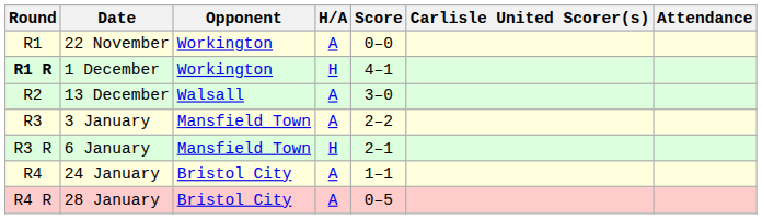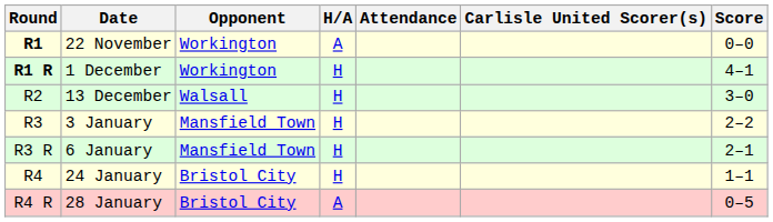columns swapped: Score <-> Attendance
22 November | Round: normal -> bold
13 December | H/A: A -> H
3 January | H/A: A -> H
24 January | H/A: A -> H
